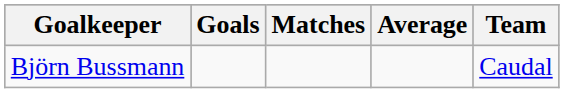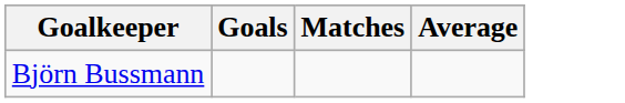- column: Team | Caudal
